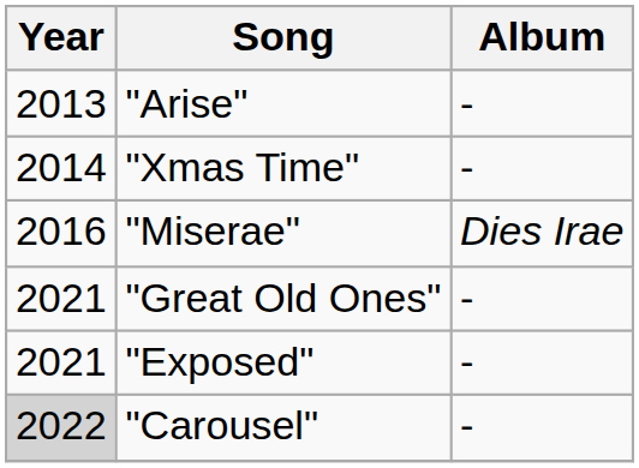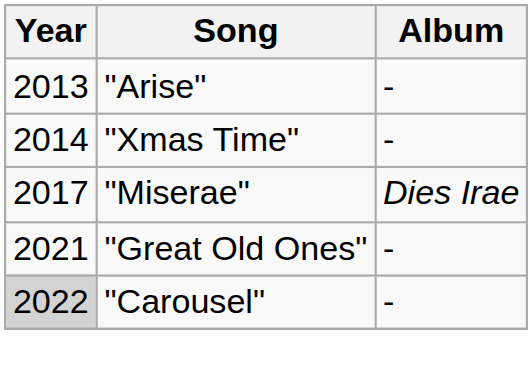"Miserae" | Year: 2016 -> 2017
- row: 2021 | "Exposed" | -
